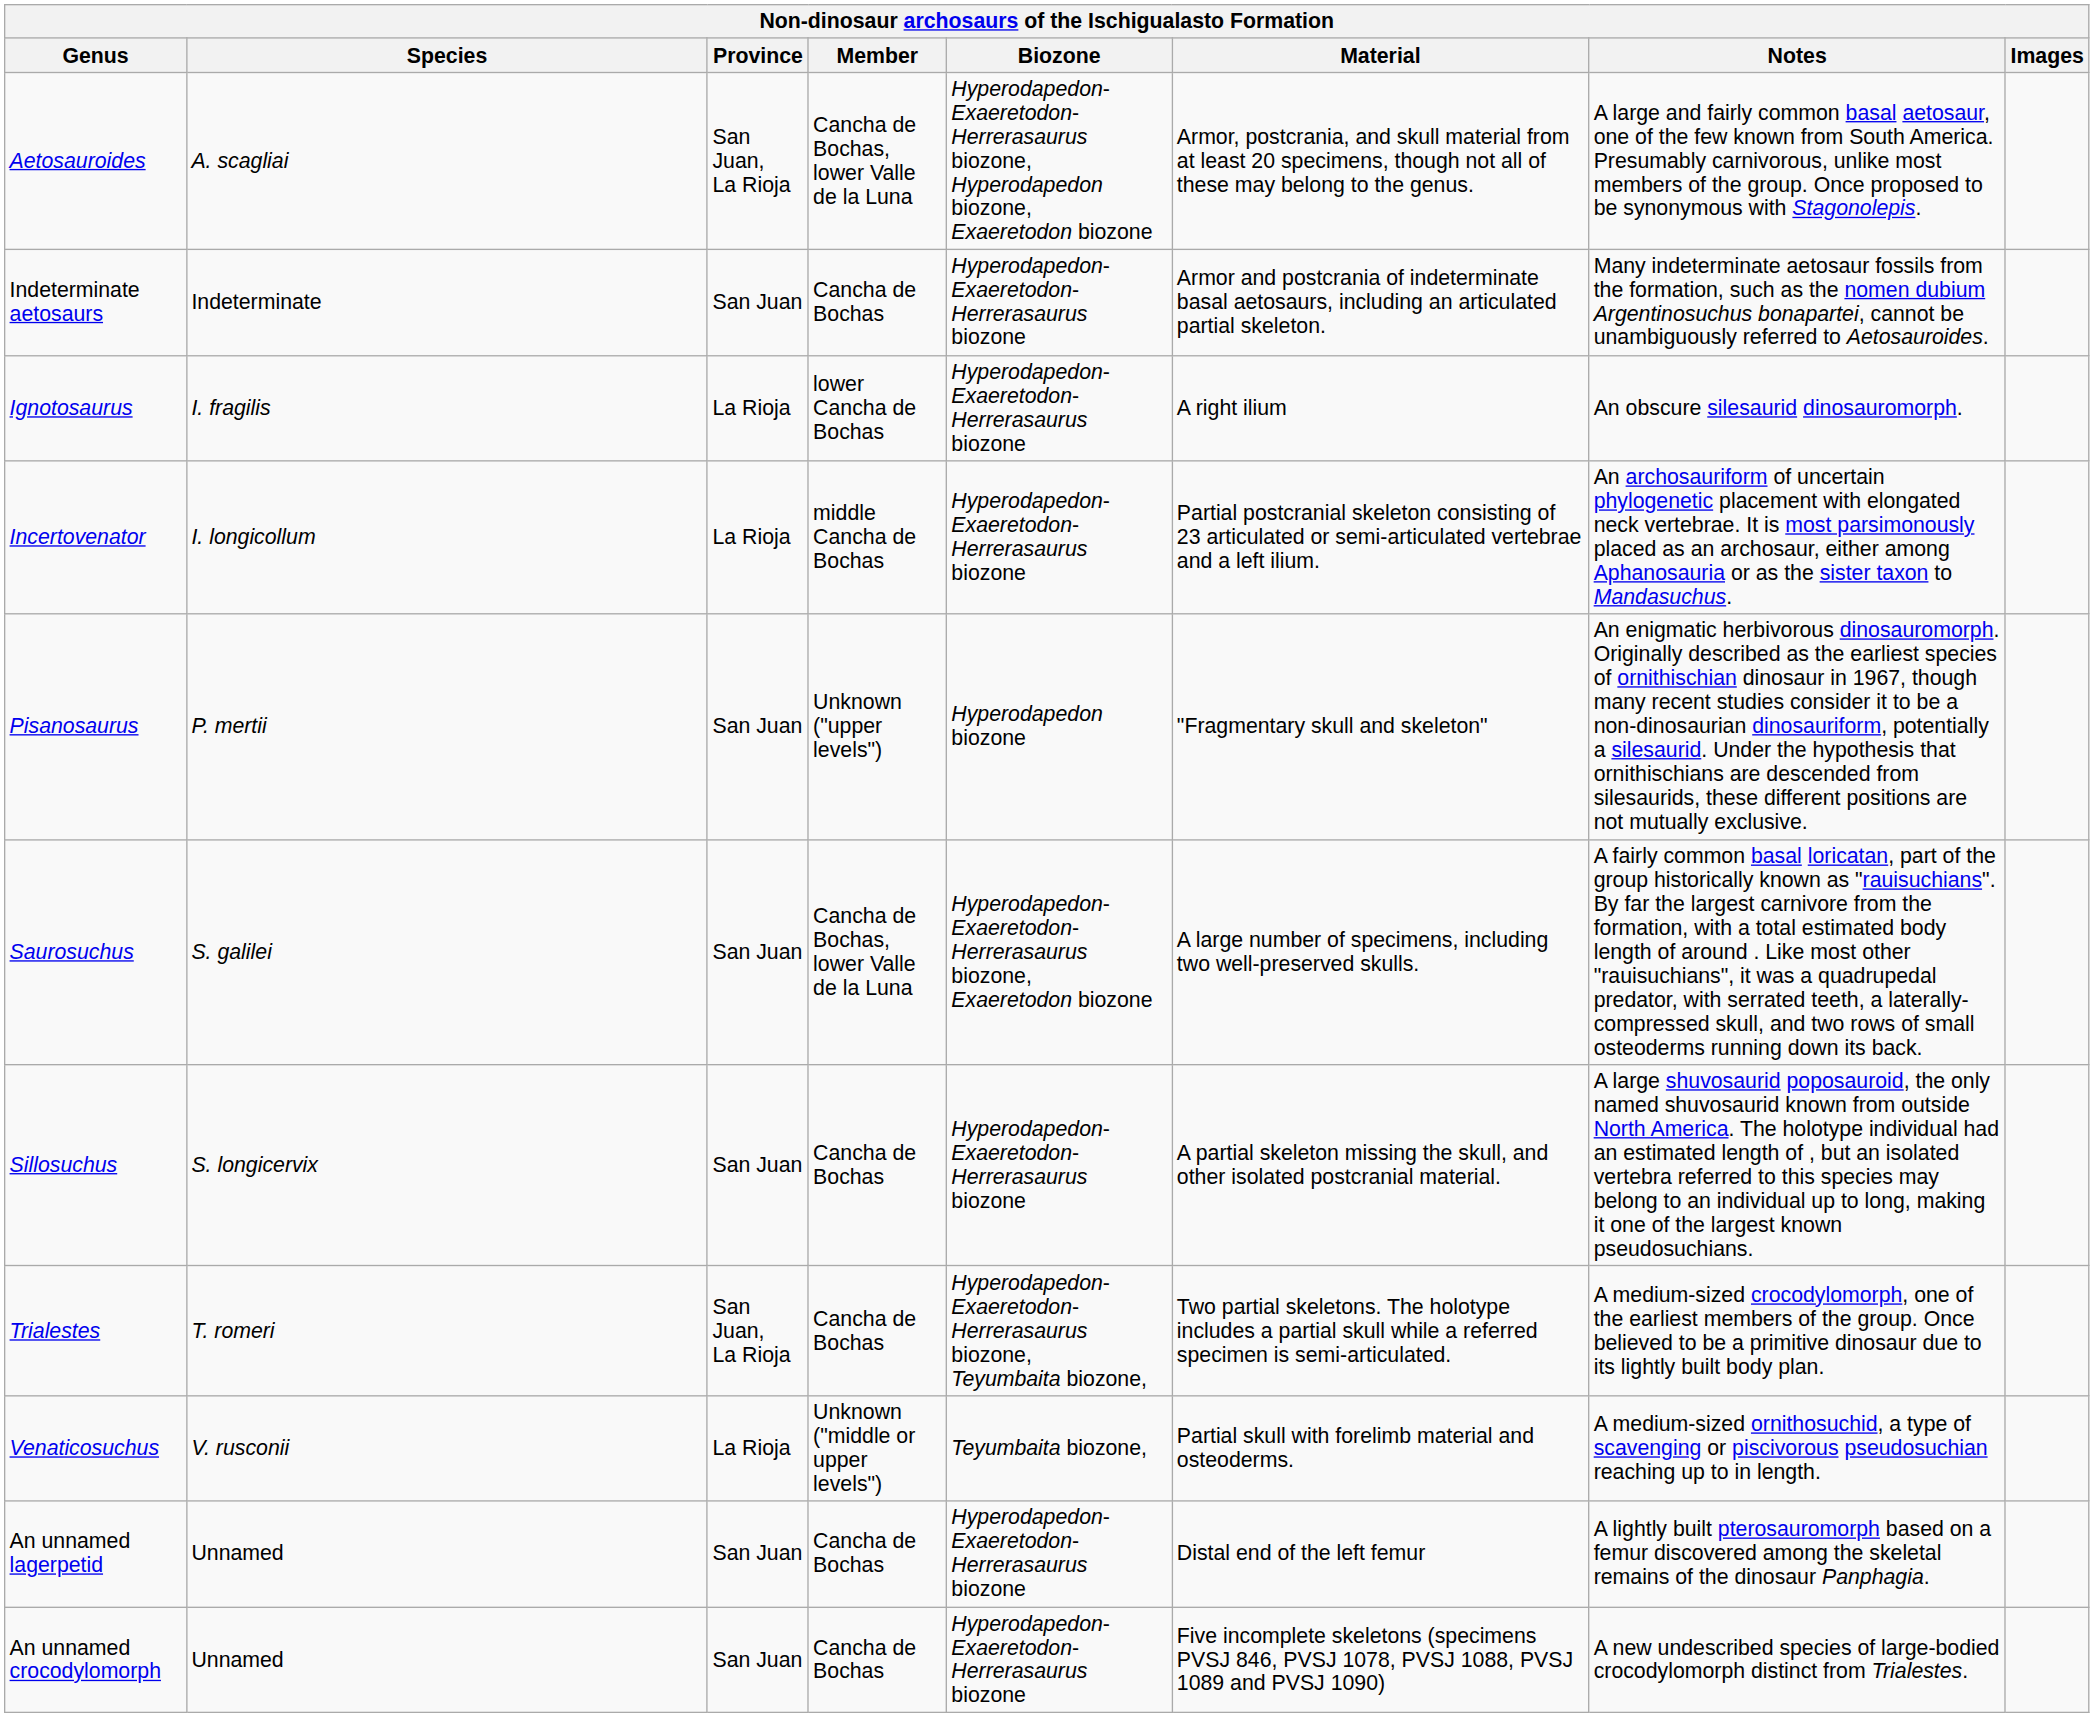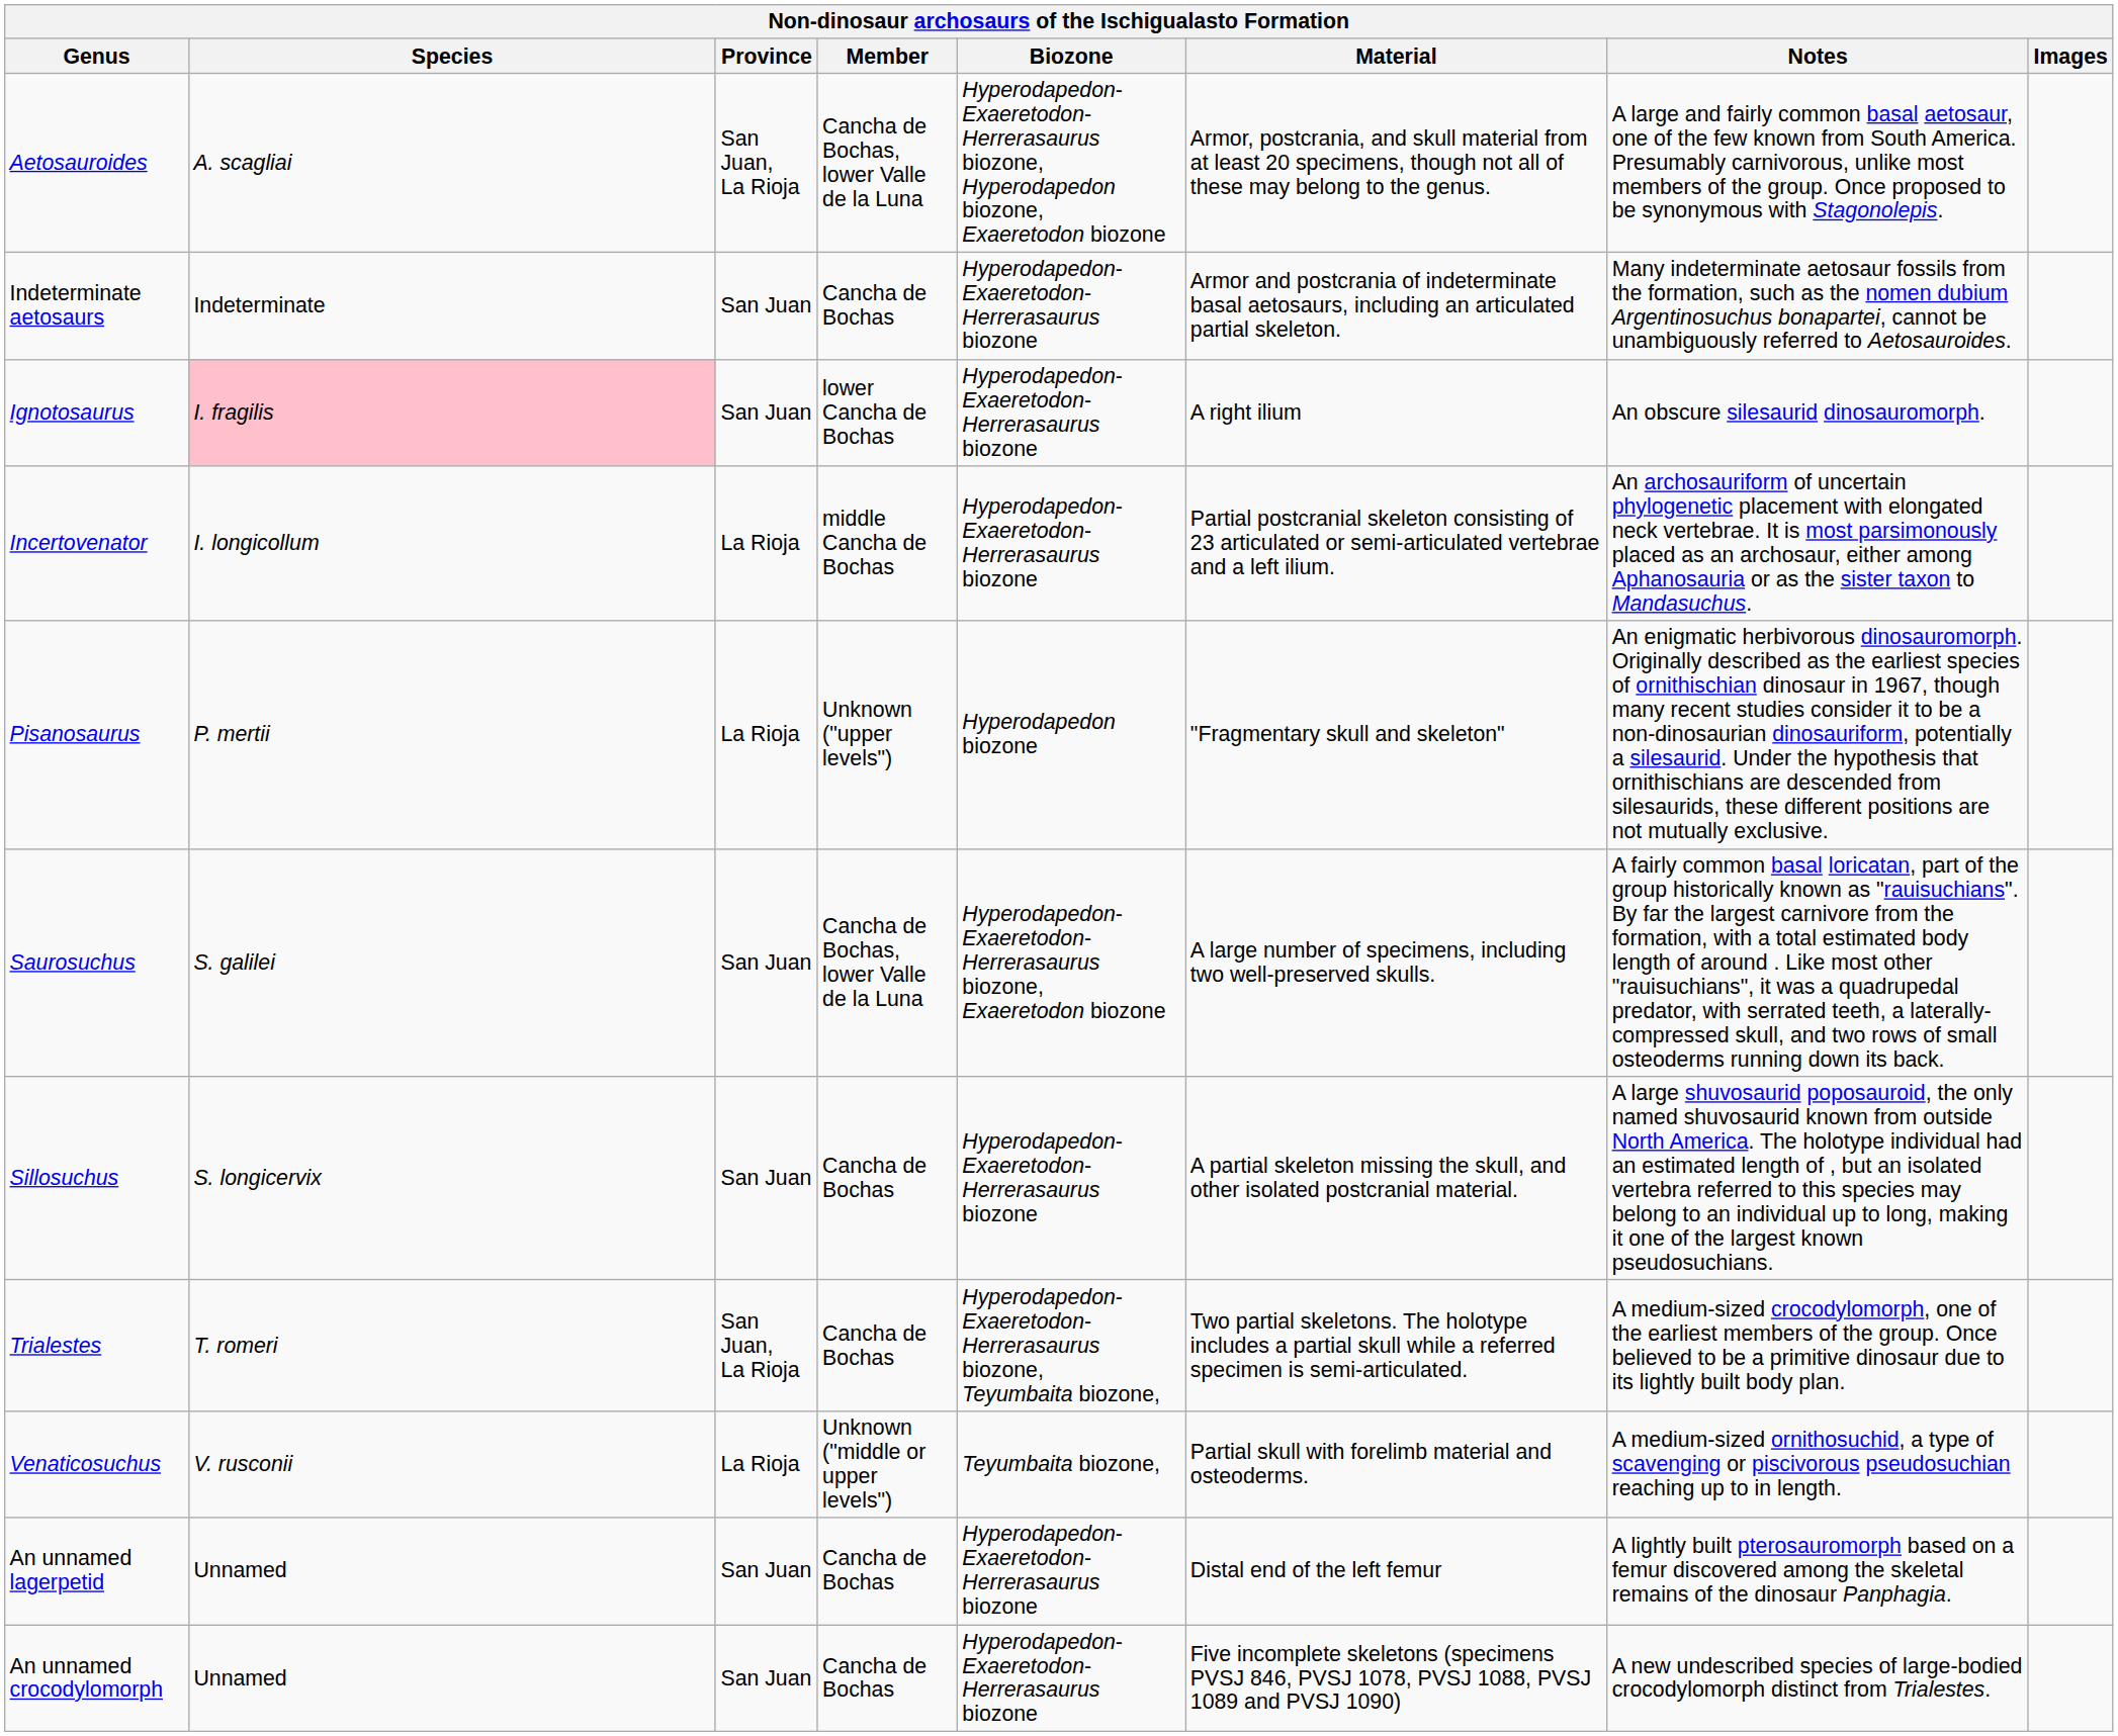Ignotosaurus | Species: no background -> pink background
Ignotosaurus | Province: La Rioja -> San Juan
Pisanosaurus | Province: San Juan -> La Rioja
